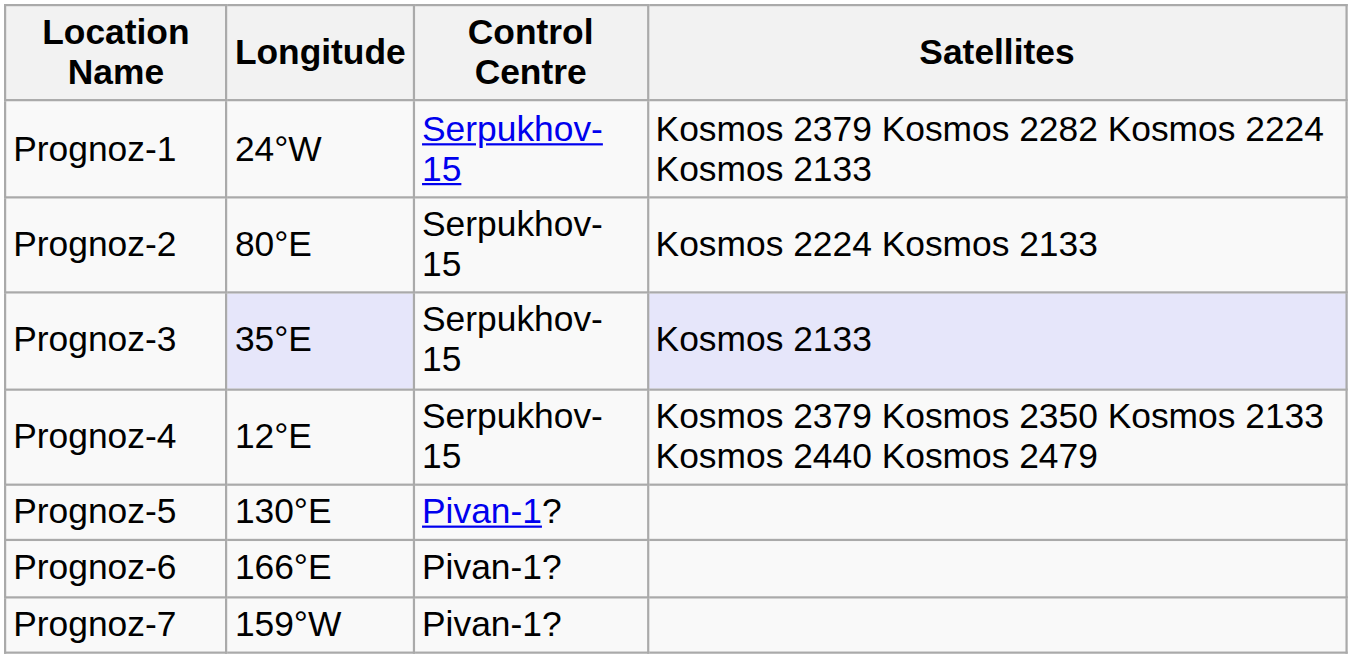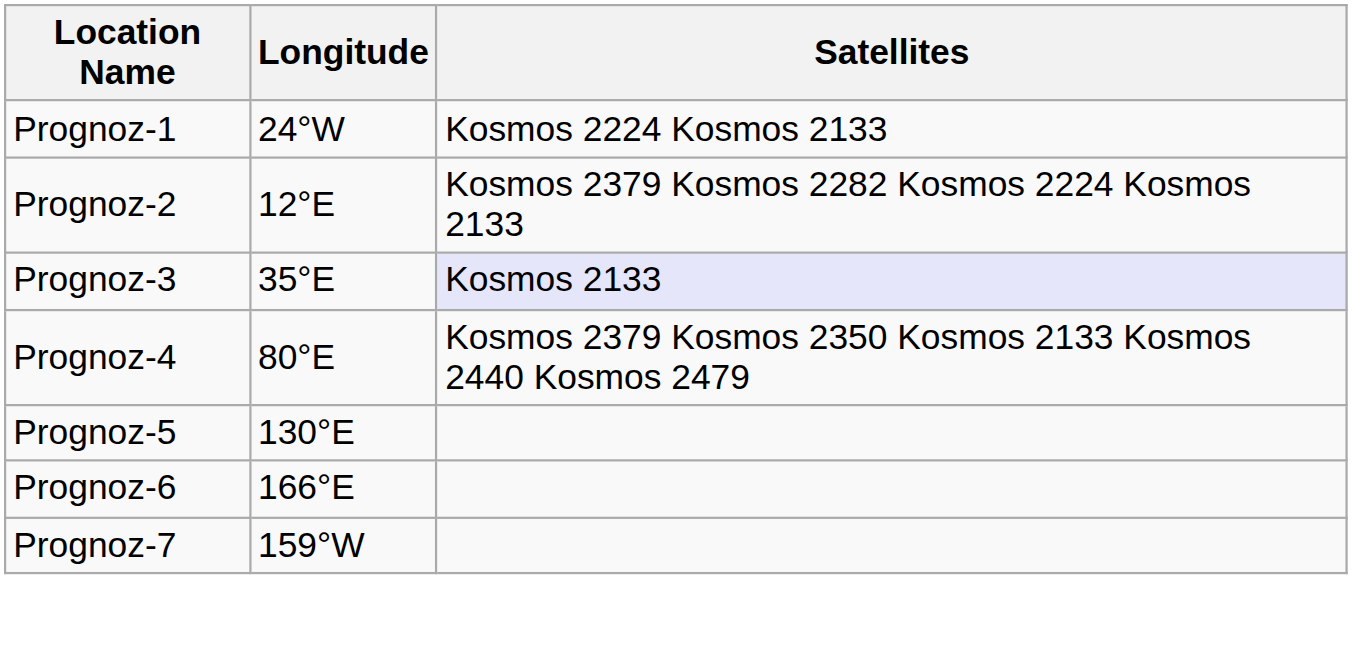- column: Control Centre | Serpukhov-15 | Serpukhov-15 | Serpukhov-15 | Serpukhov-15 | Pivan-1? | Pivan-1? | Pivan-1?
Prognoz-1 | Satellites: Kosmos 2379 Kosmos 2282 Kosmos 2224 Kosmos 2133 -> Kosmos 2224 Kosmos 2133
Prognoz-2 | Longitude: 80°E -> 12°E
Prognoz-2 | Satellites: Kosmos 2224 Kosmos 2133 -> Kosmos 2379 Kosmos 2282 Kosmos 2224 Kosmos 2133
Prognoz-3 | Longitude: lavender background -> no background
Prognoz-4 | Longitude: 12°E -> 80°E
